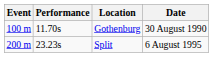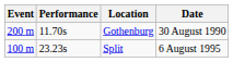Gothenburg | Event: 100 m -> 200 m
Split | Event: 200 m -> 100 m
